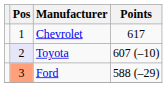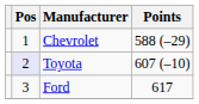Chevrolet | Points: 617 -> 588 (–29)
Ford | Pos: lightsalmon background -> no background
Ford | Points: 588 (–29) -> 617
